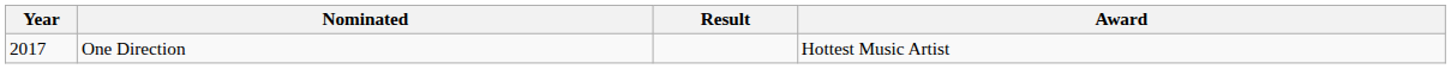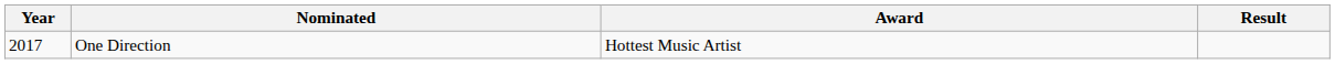columns swapped: Award <-> Result
